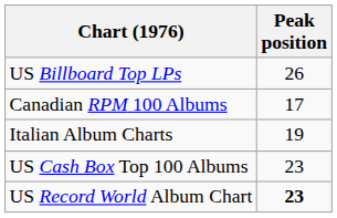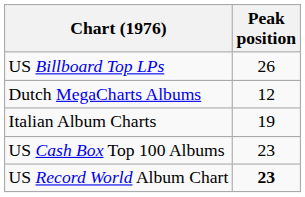- row: Canadian RPM 100 Albums | 17
+ row: Dutch MegaCharts Albums | 12
